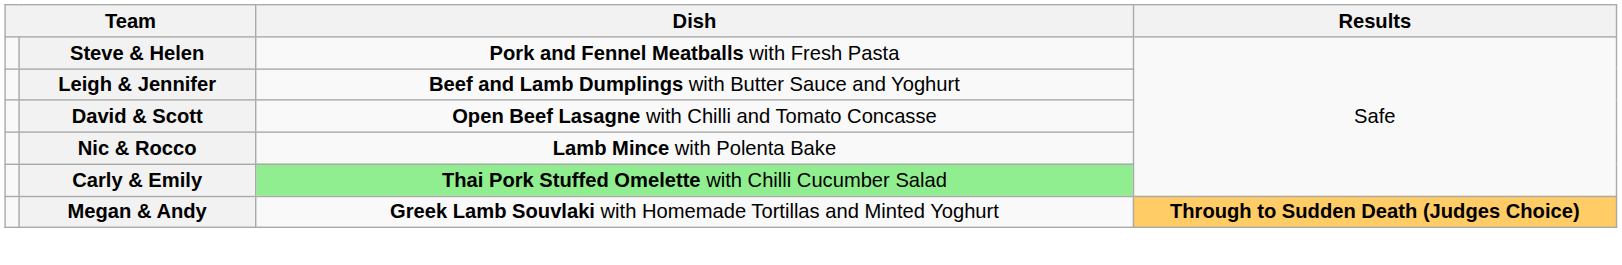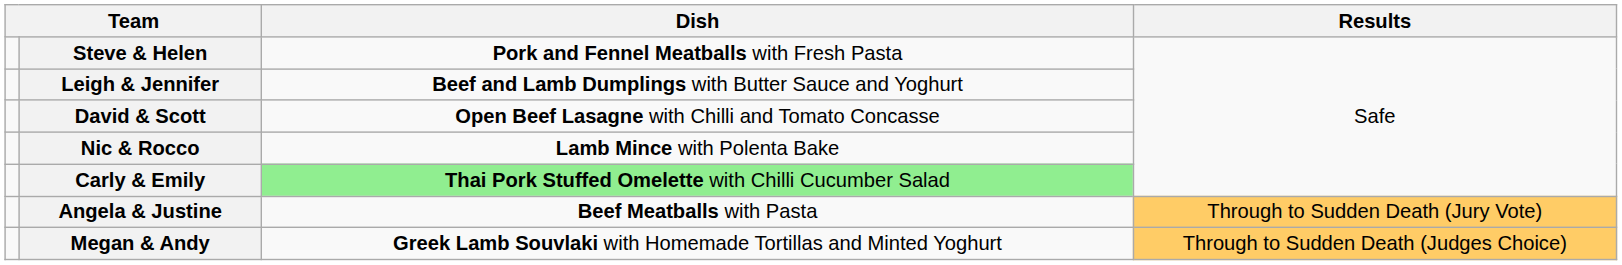+ row: Angela & Justine | Beef Meatballs with Pasta | Through to Sudden Death (Jury Vote)
Megan & Andy | Results: bold -> normal
